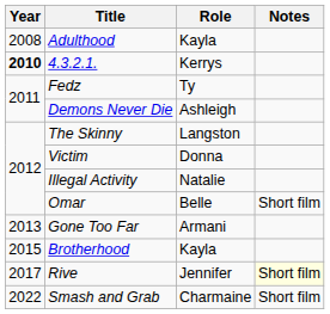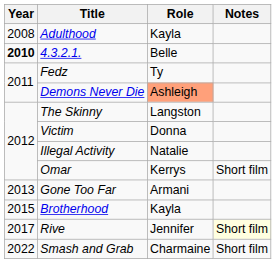4.3.2.1. | Role: Kerrys -> Belle
Demons Never Die | Role: no background -> lightsalmon background
Omar | Role: Belle -> Kerrys
